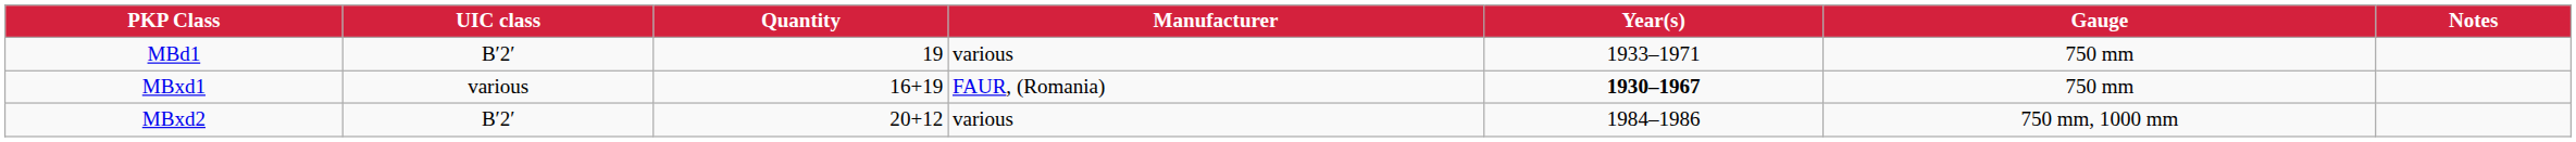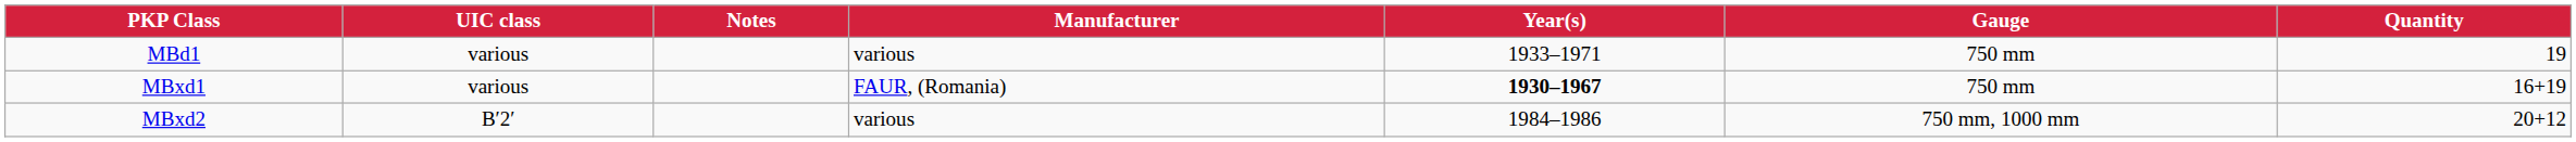columns swapped: Quantity <-> Notes
MBd1 | UIC class: B′2′ -> various
